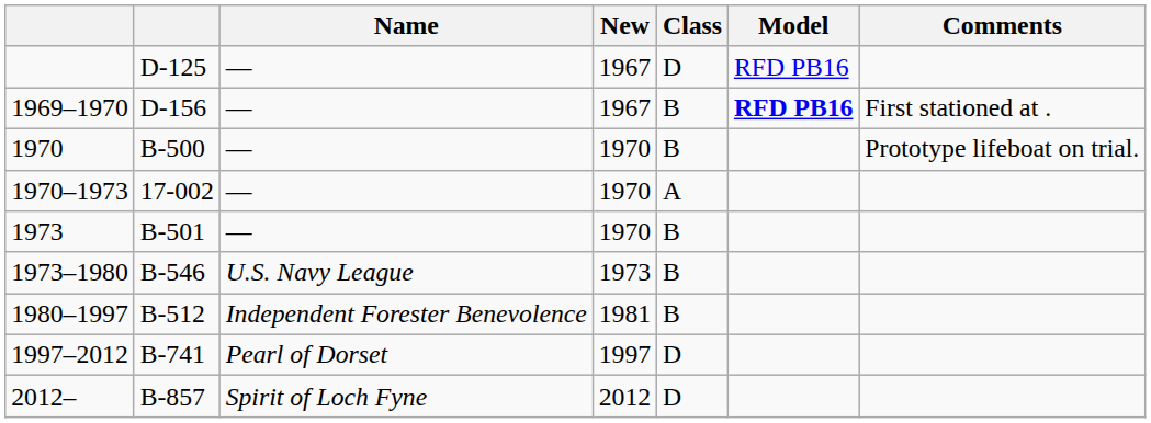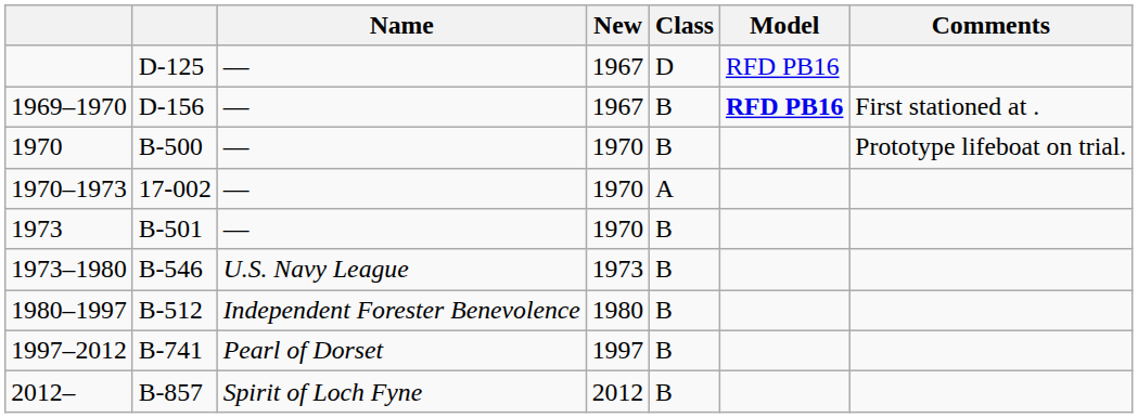1980–1997 | New: 1981 -> 1980
1997–2012 | Class: D -> B
2012– | Class: D -> B
